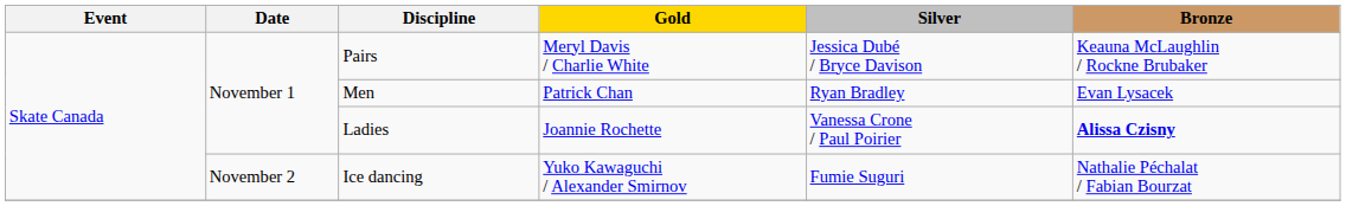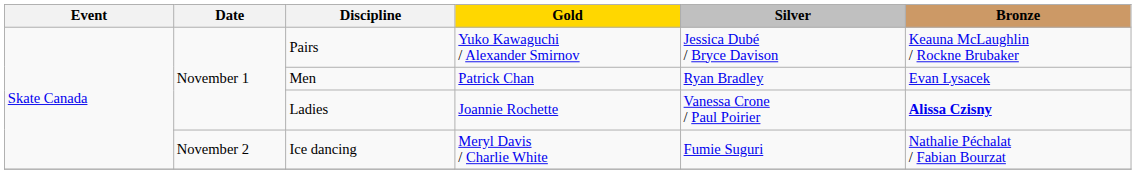Pairs | Gold: Meryl Davis / Charlie White -> Yuko Kawaguchi / Alexander Smirnov
Ice dancing | Gold: Yuko Kawaguchi / Alexander Smirnov -> Meryl Davis / Charlie White
